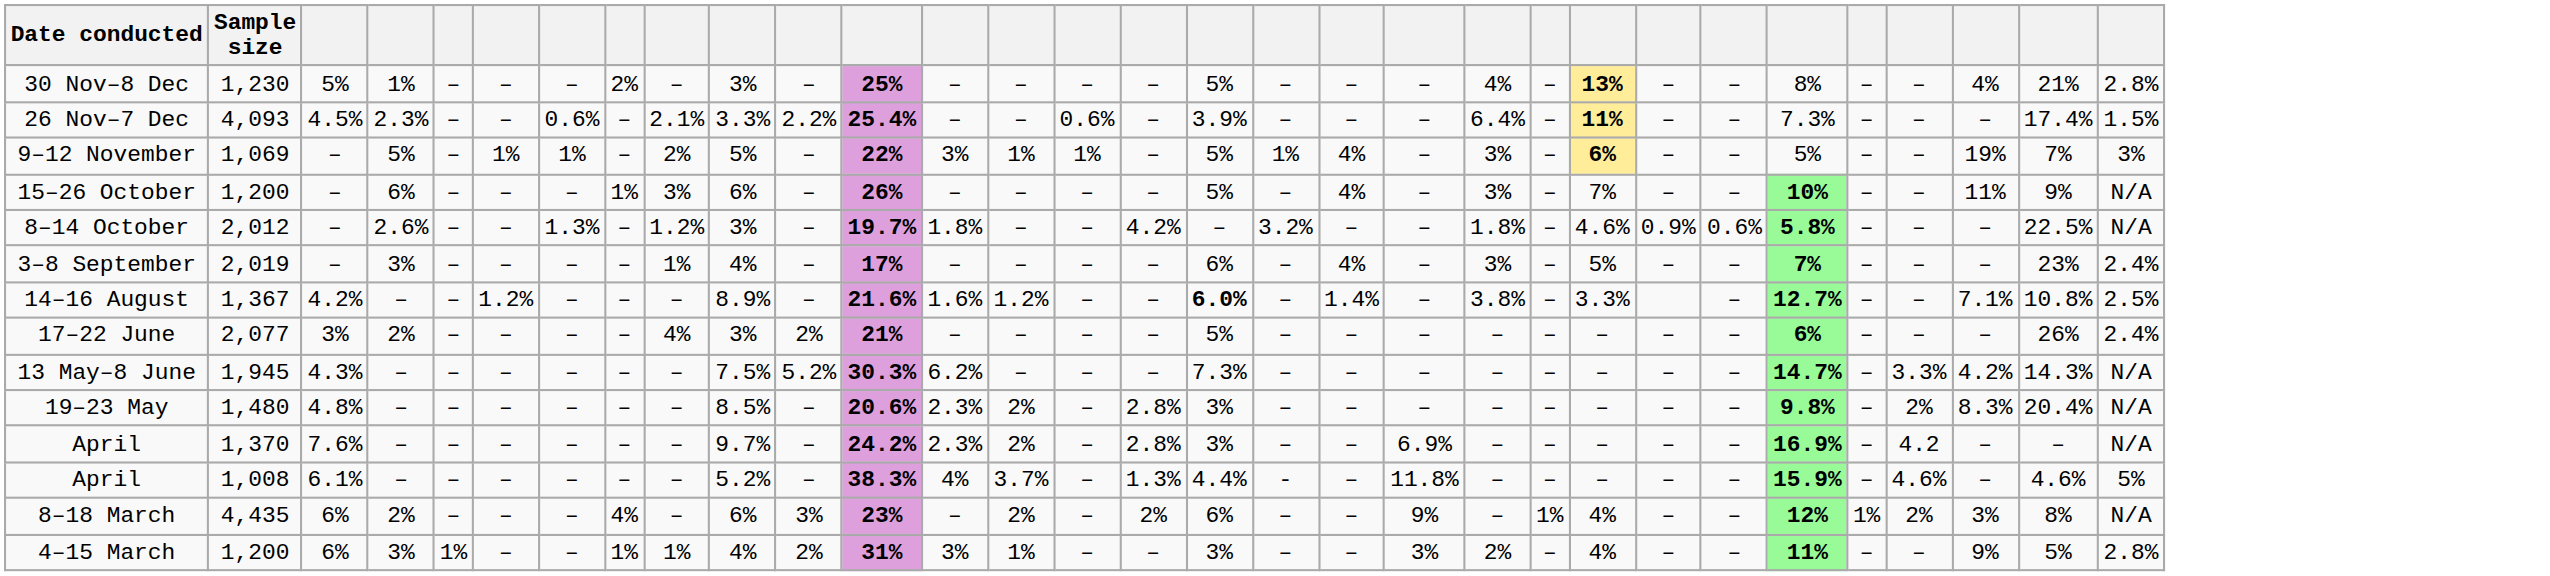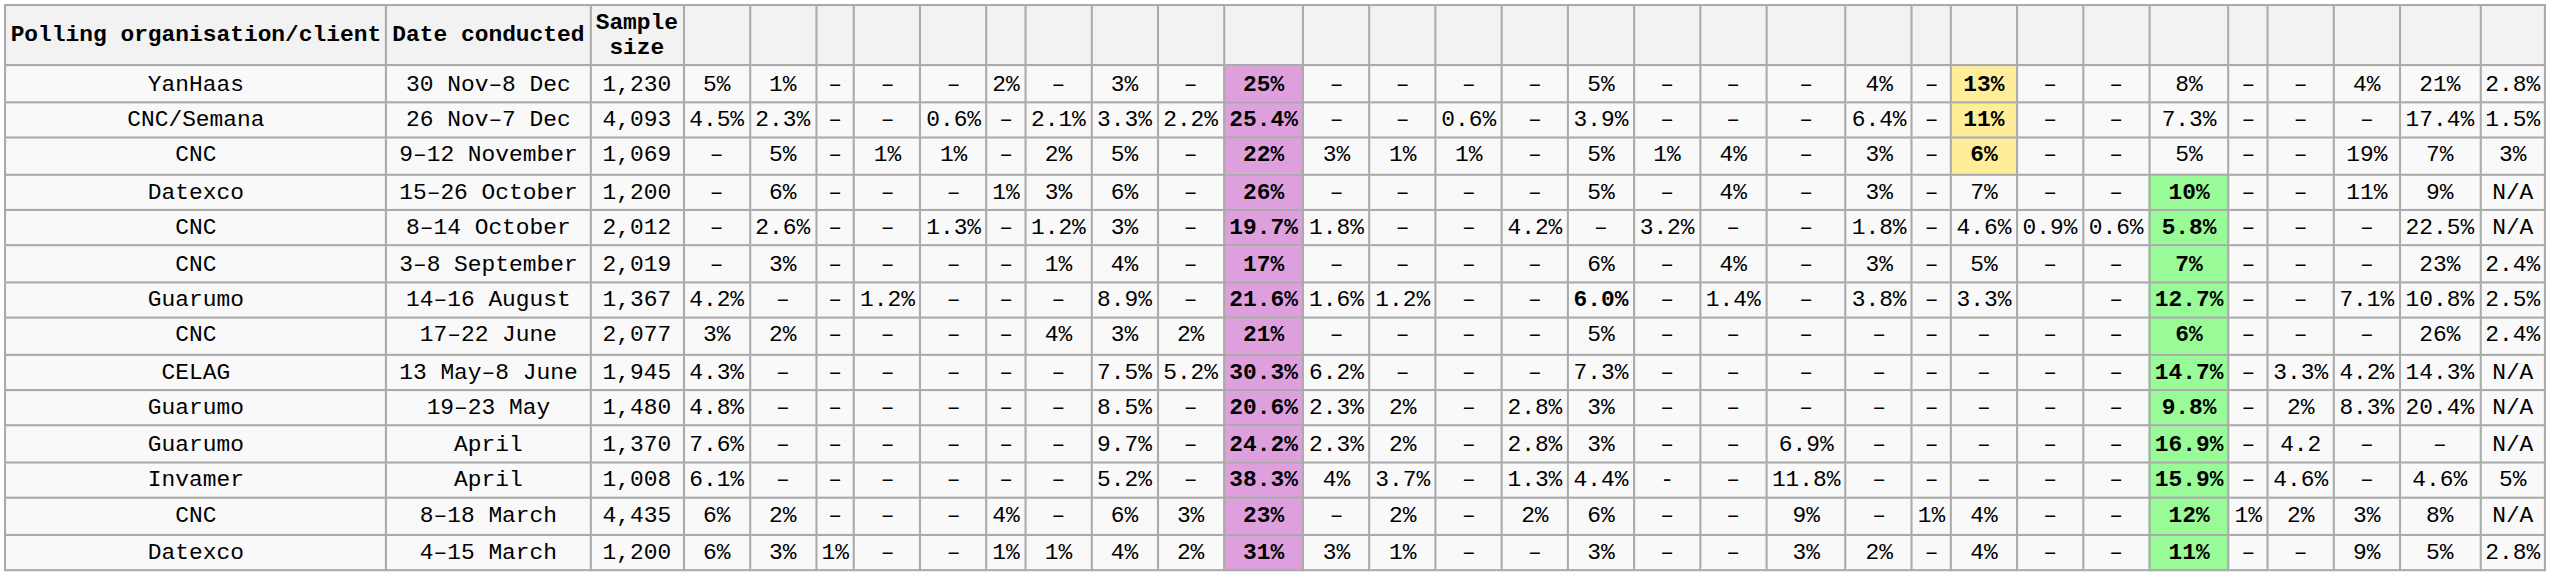+ column: Polling organisation/client | YanHaas | CNC/Semana | CNC | Datexco | CNC | CNC | Guarumo | CNC | CELAG | Guarumo | Guarumo | Invamer | CNC | Datexco
